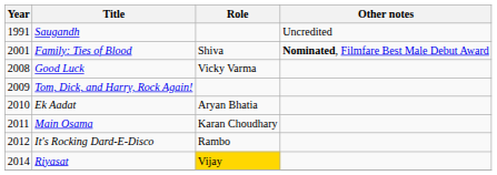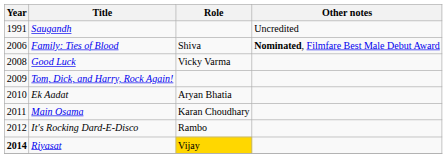Family: Ties of Blood | Year: 2001 -> 2006
Riyasat | Year: normal -> bold
